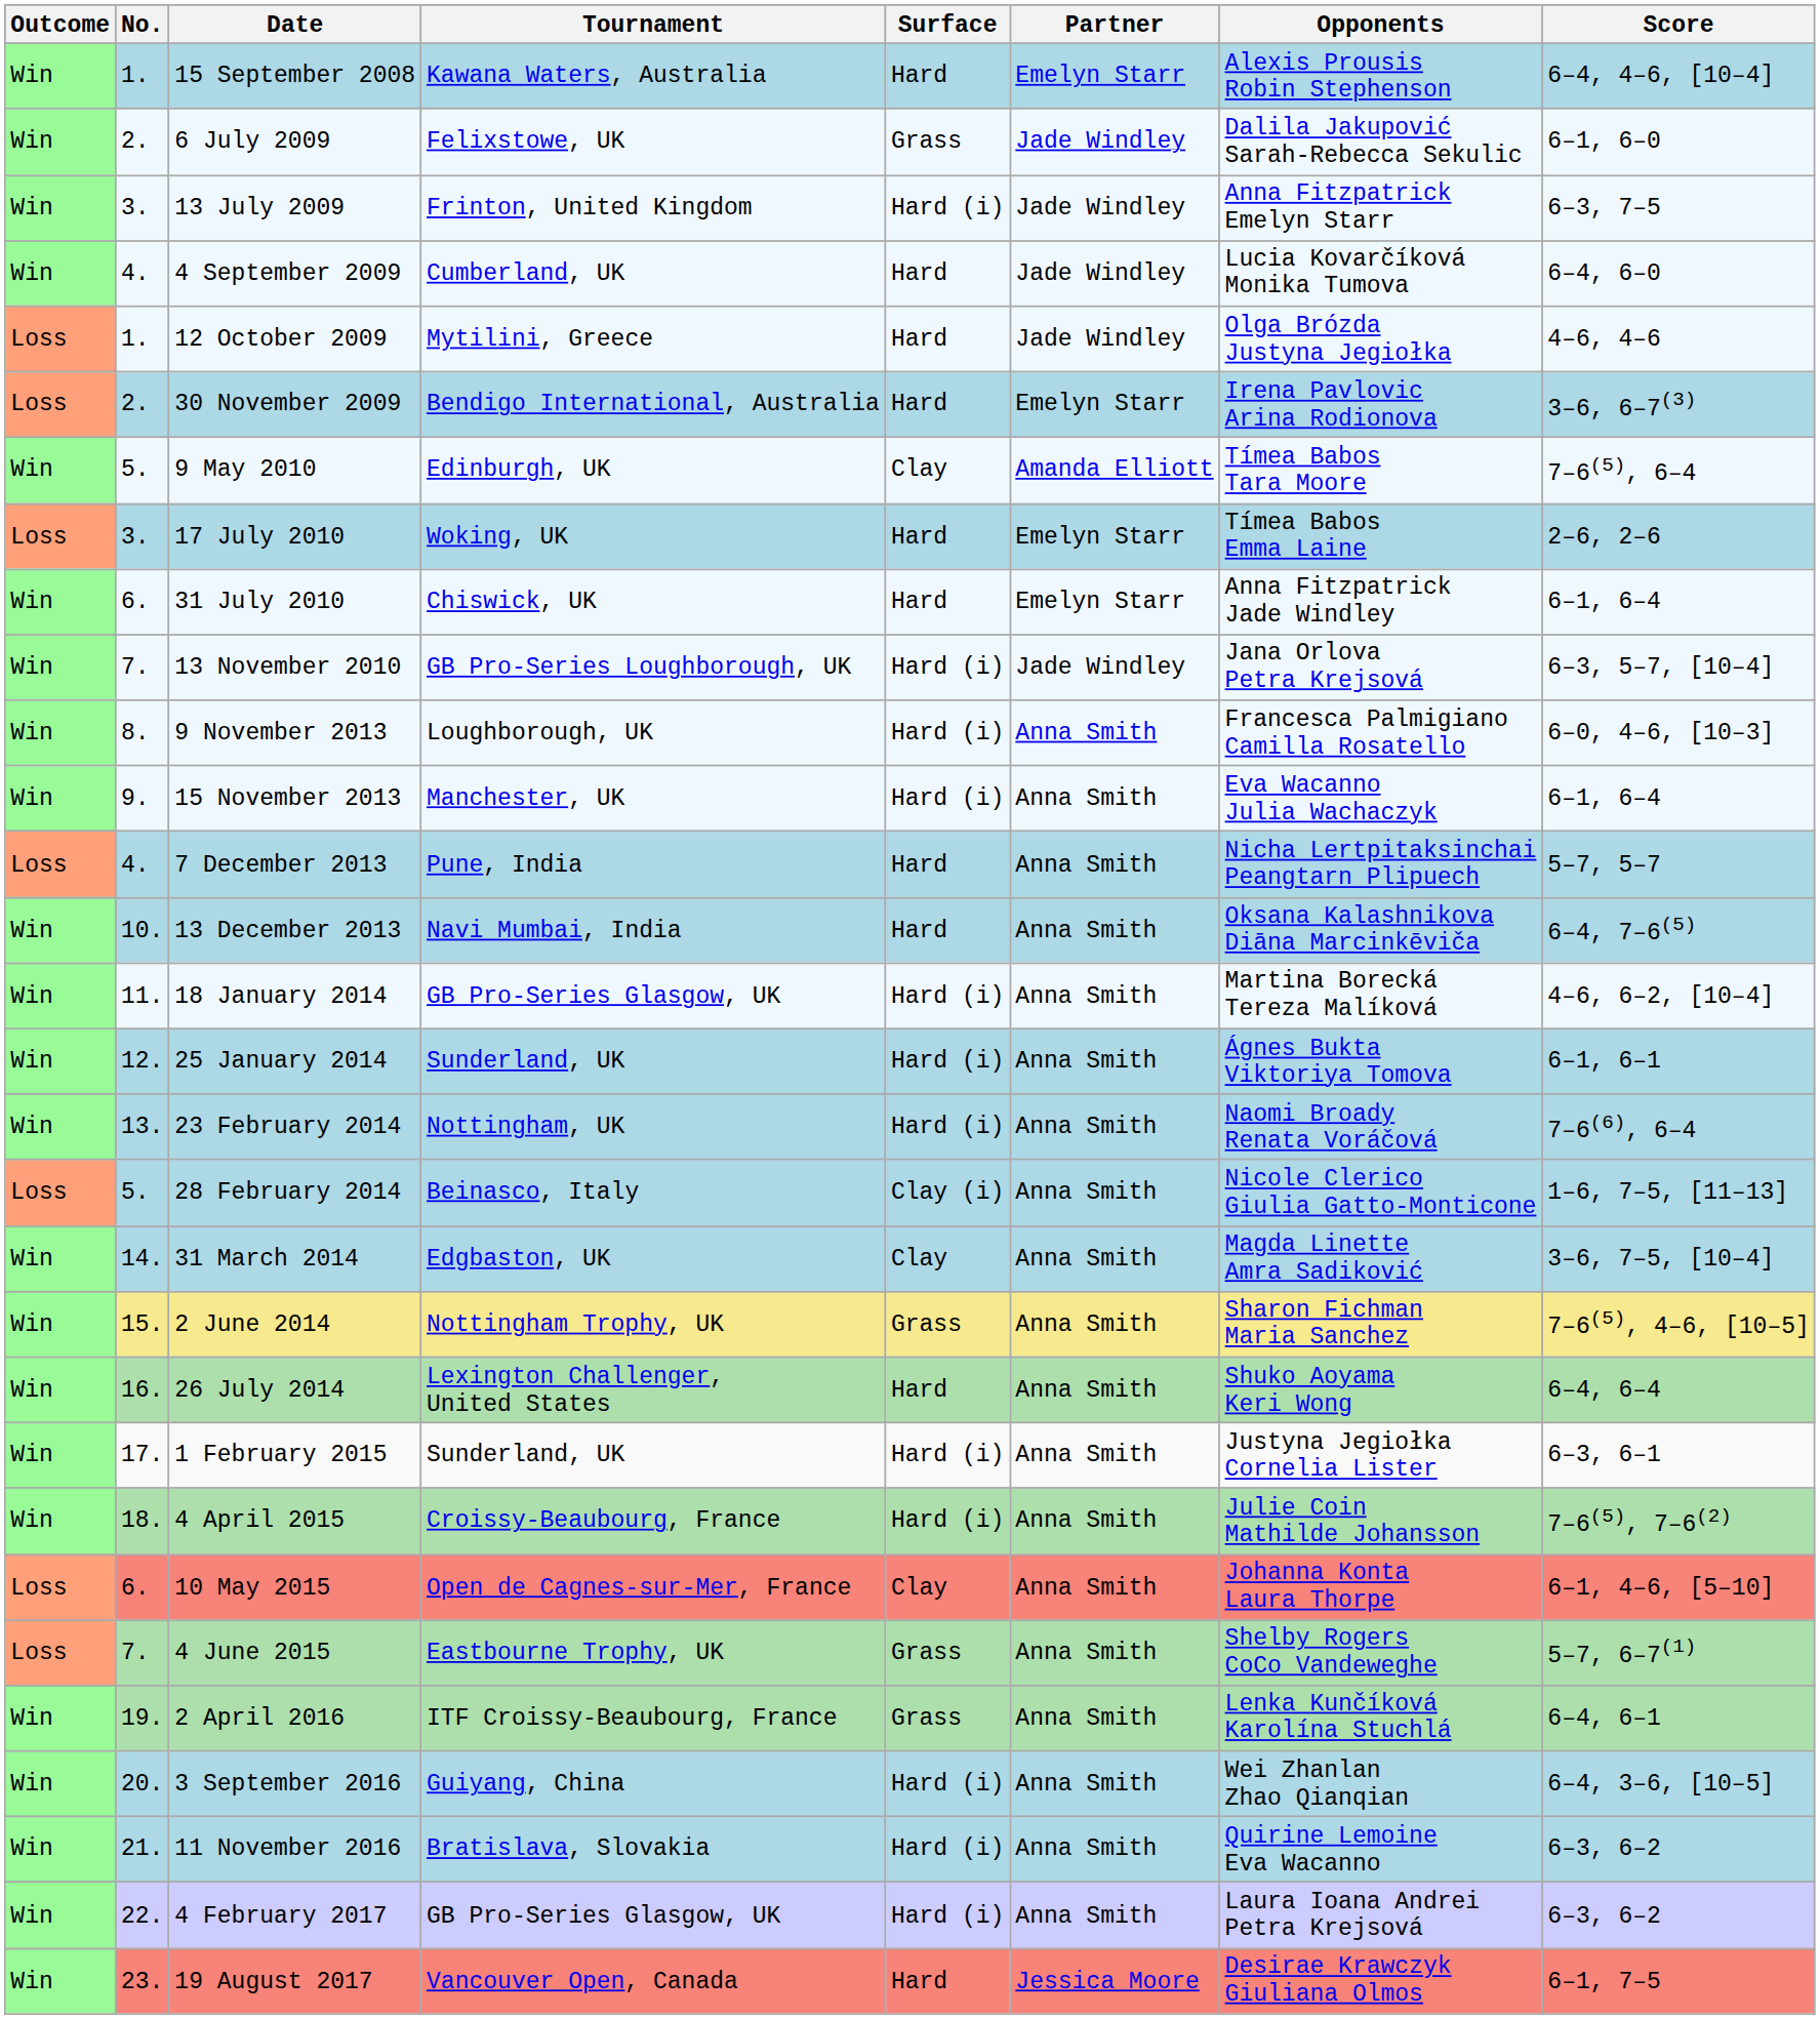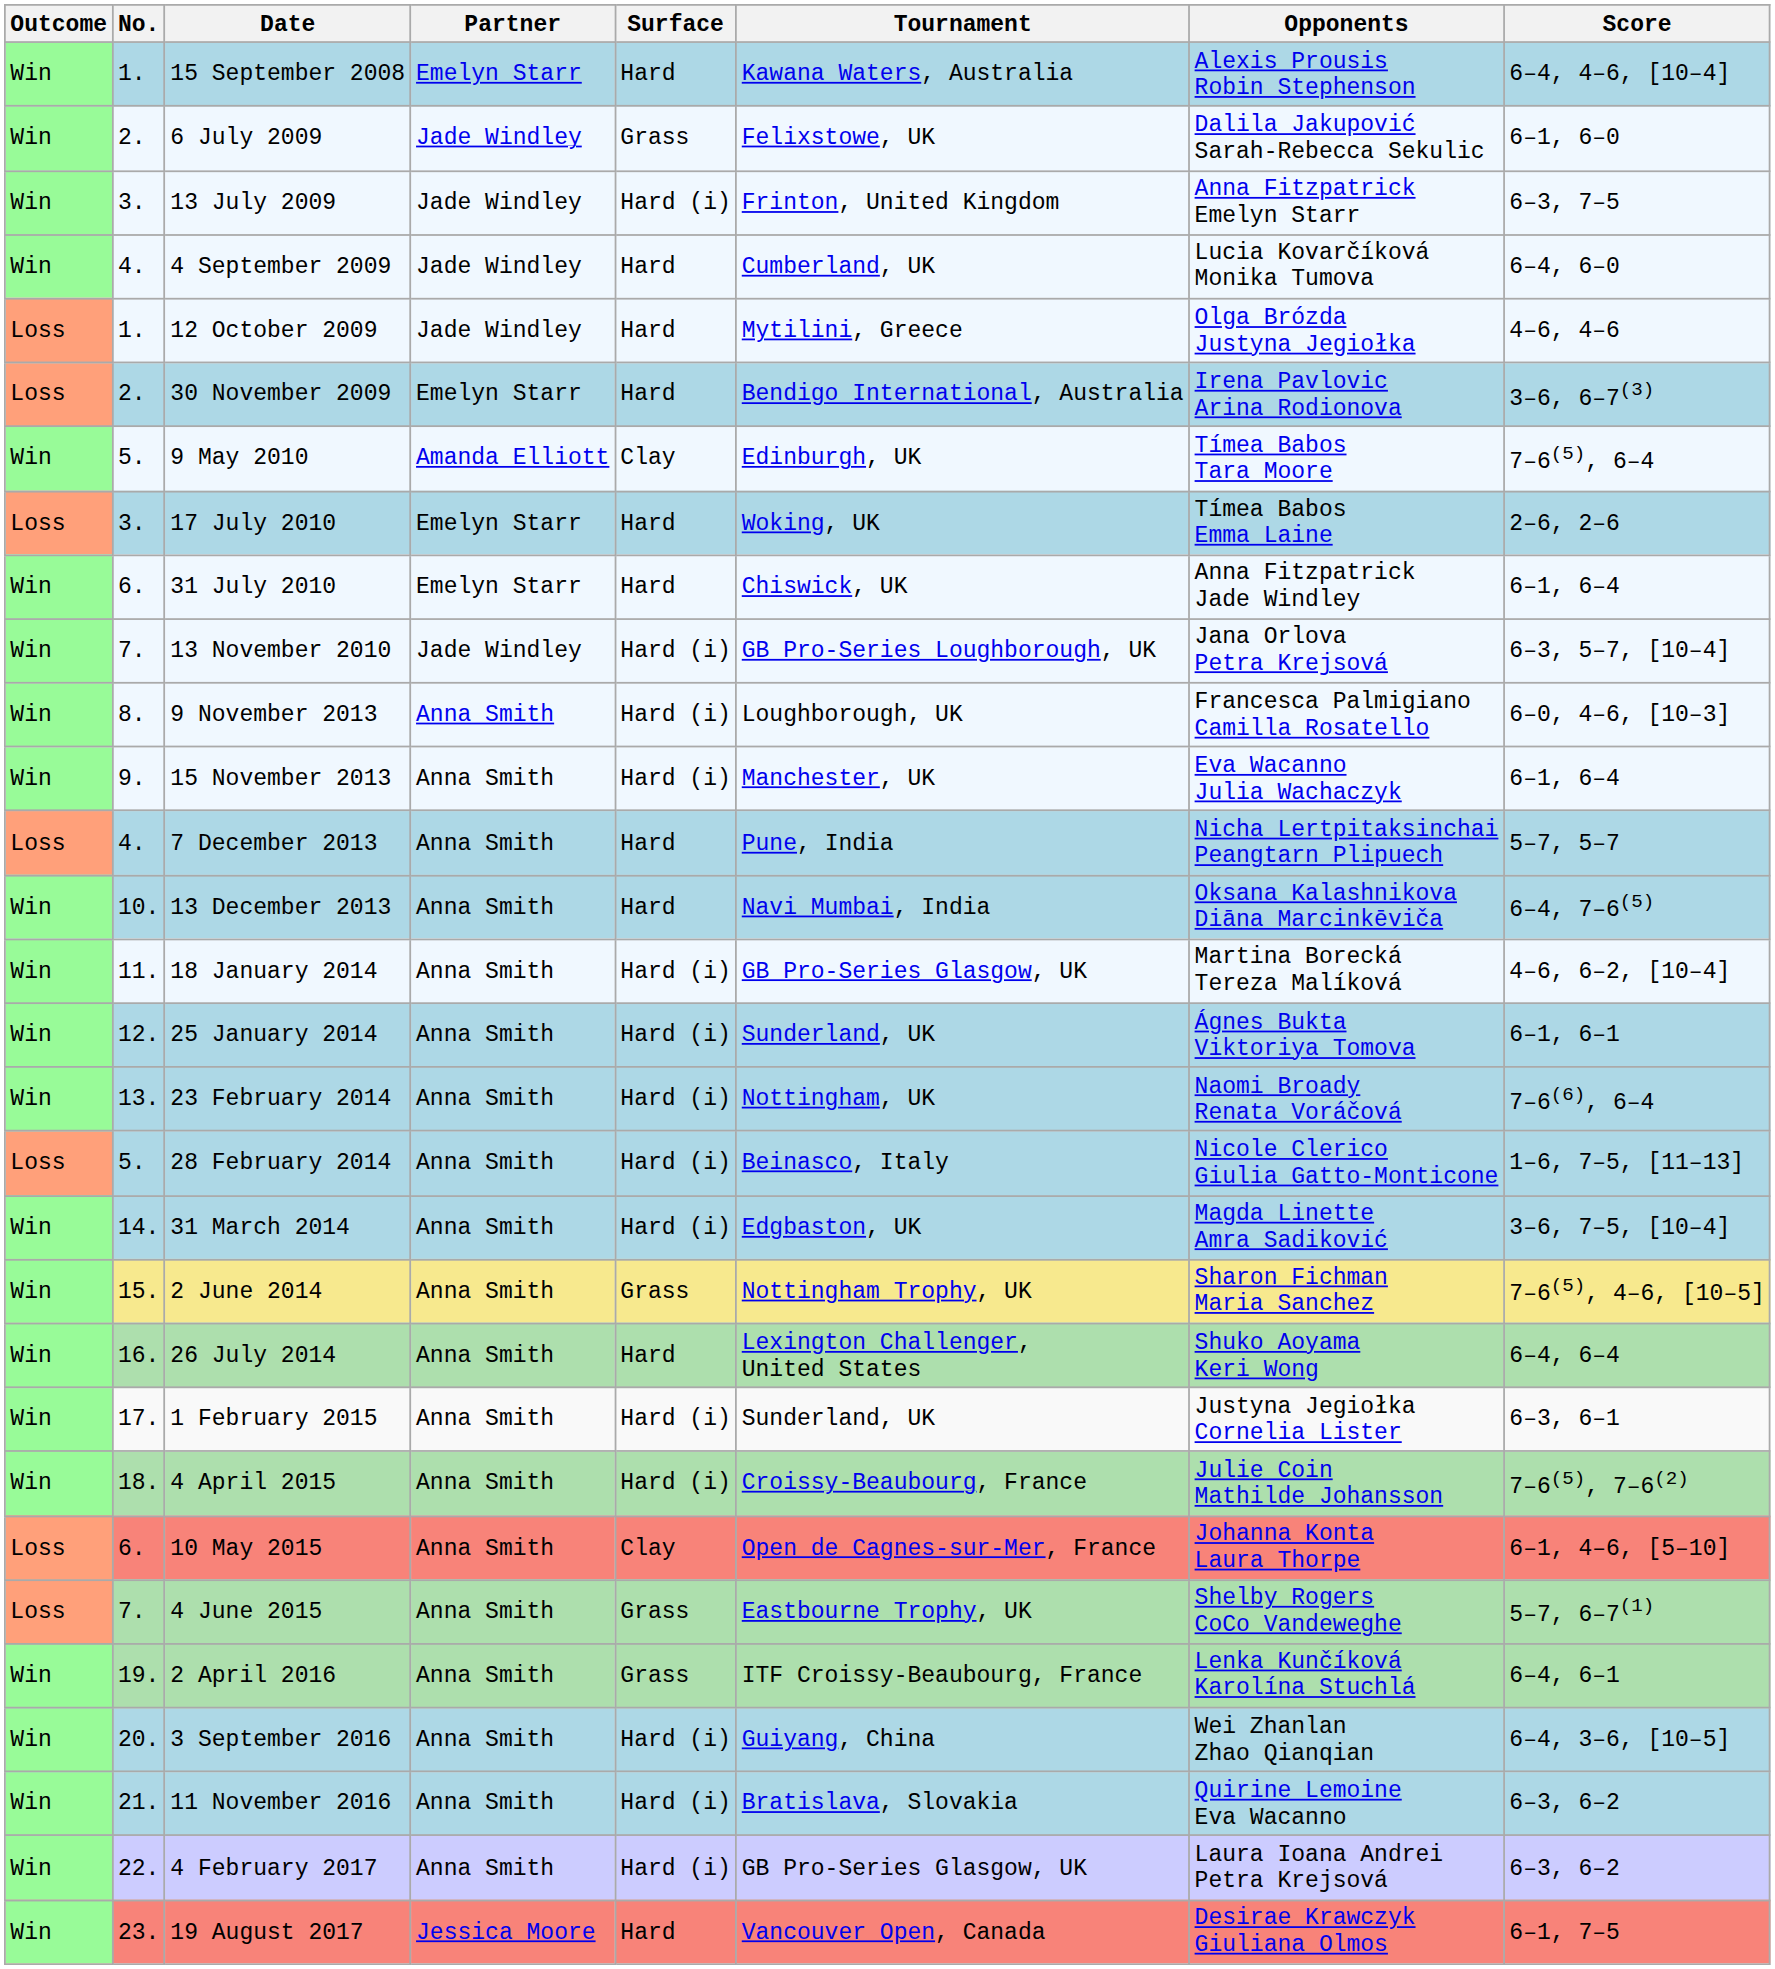columns swapped: Tournament <-> Partner
28 February 2014 | Surface: Clay (i) -> Hard (i)
31 March 2014 | Surface: Clay -> Hard (i)
